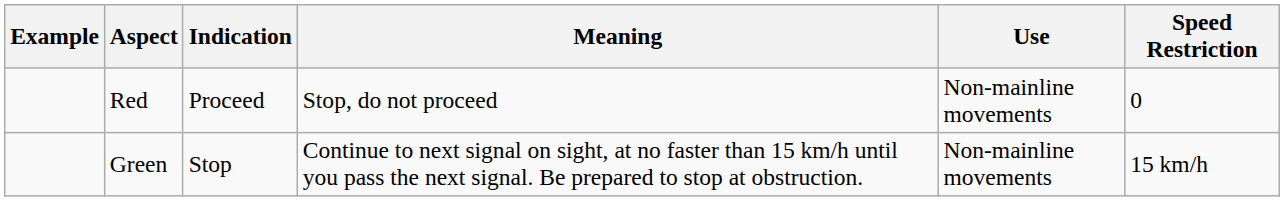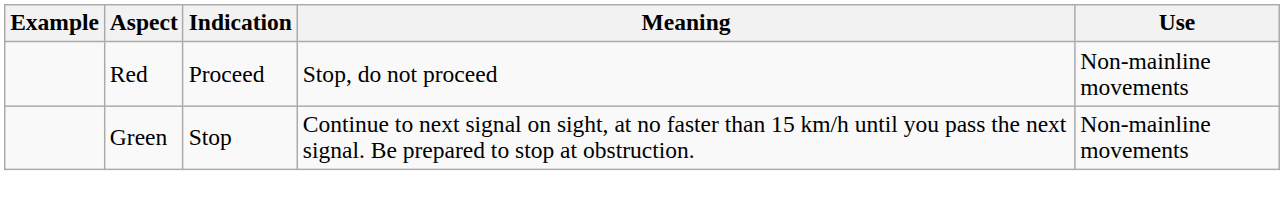- column: Speed Restriction | 0 | 15 km/h
